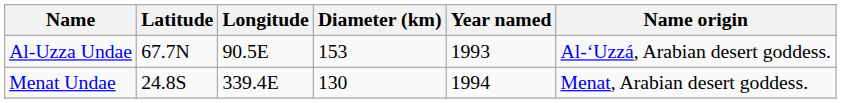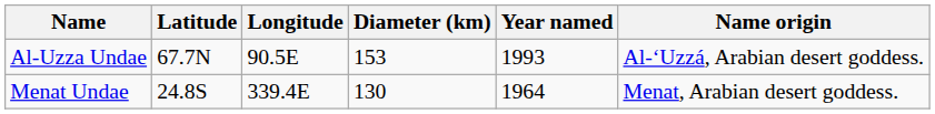Menat Undae | Year named: 1994 -> 1964
